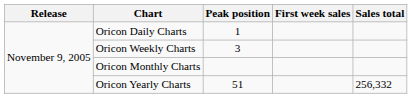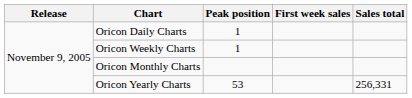Oricon Weekly Charts | Peak position: 3 -> 1
Oricon Yearly Charts | Peak position: 51 -> 53
Oricon Yearly Charts | Sales total: 256,332 -> 256,331
